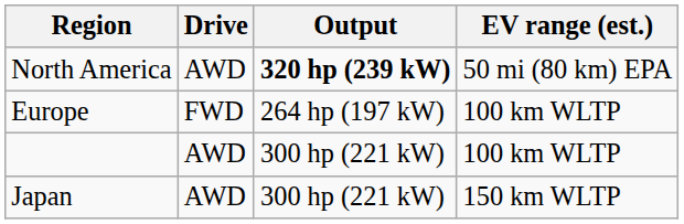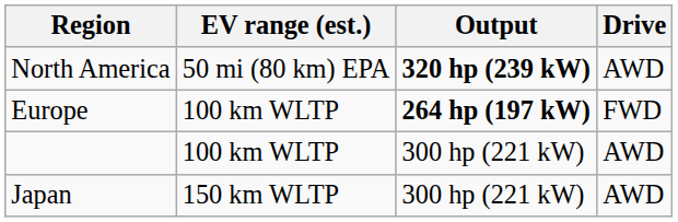columns swapped: Drive <-> EV range (est.)
Europe | Output: normal -> bold
